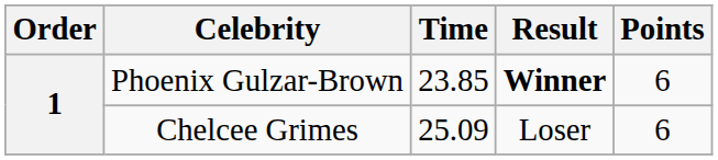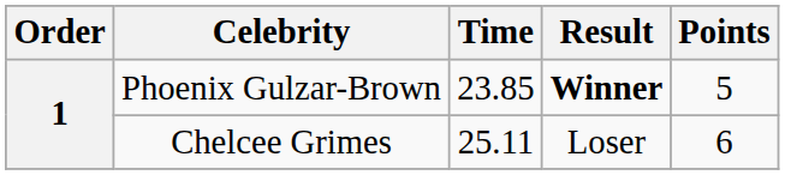Phoenix Gulzar-Brown | Points: 6 -> 5
Chelcee Grimes | Time: 25.09 -> 25.11
